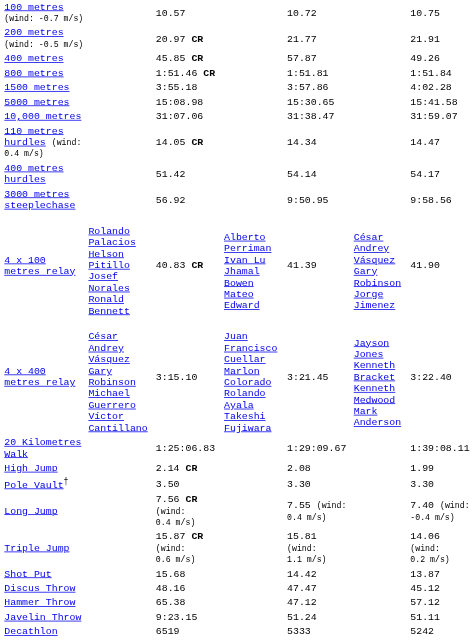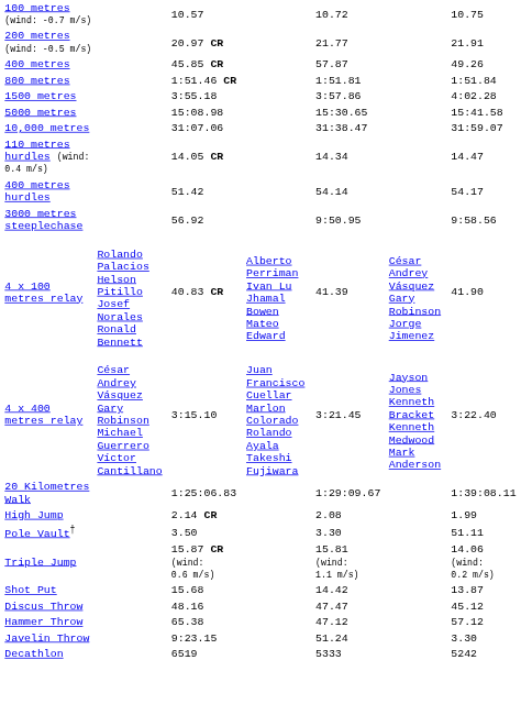Pole Vault† | column 7: 3.30 -> 51.11
- row: Long Jump | 7.56 CR (wind: 0.4 m/s) | 7.55 (wind: 0.4 m/s) | 7.40 (wind: -0.4 m/s)
Javelin Throw | column 7: 51.11 -> 3.30
